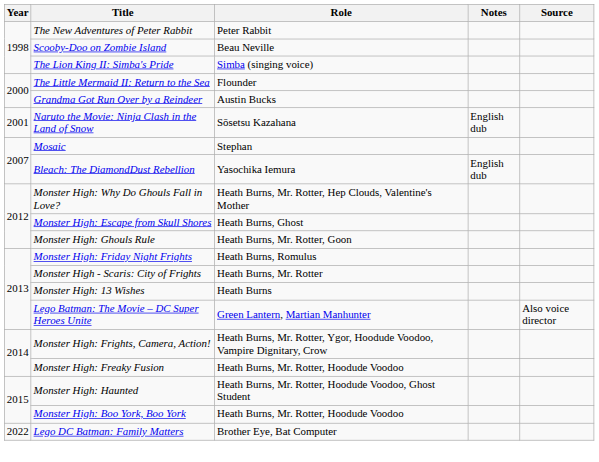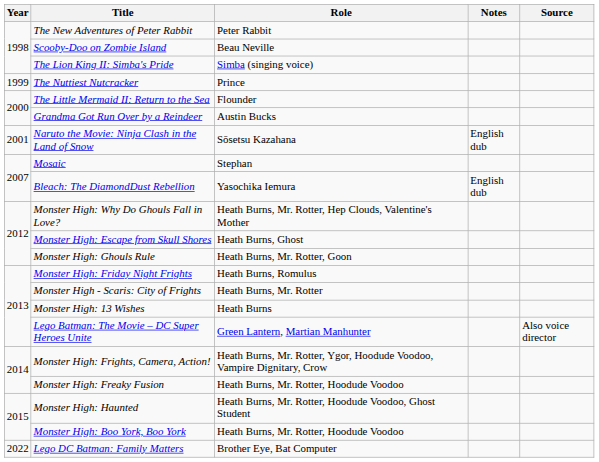+ row: 1999 | The Nuttiest Nutcracker | Prince
